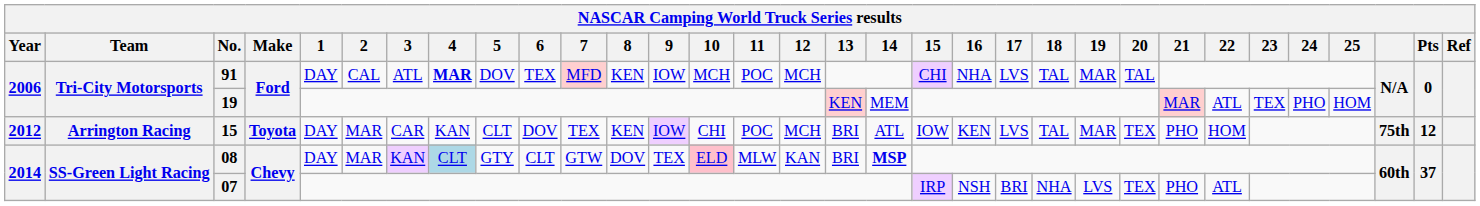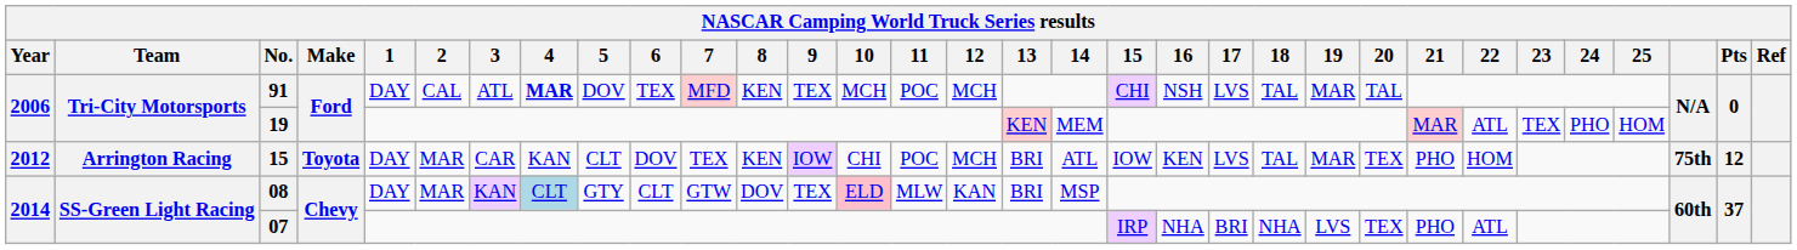91 | 9: IOW -> TEX
91 | 16: NHA -> NSH
08 | 14: bold -> normal
07 | 16: NSH -> NHA
